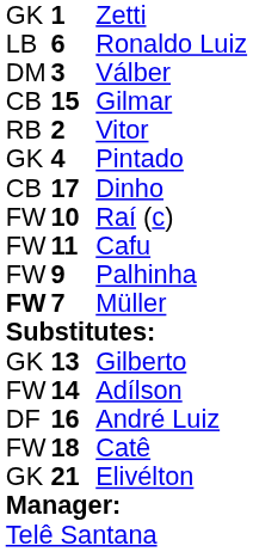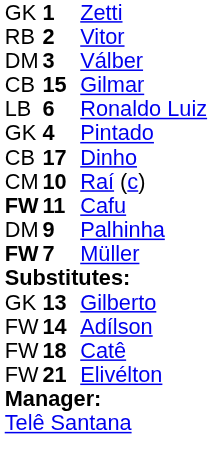rows swapped: Vitor <-> Ronaldo Luiz
Raí (c) | column 1: FW -> CM
Cafu | column 1: normal -> bold
Palhinha | column 1: FW -> DM
- row: DF | 16 | André Luiz
Elivélton | column 1: GK -> FW
